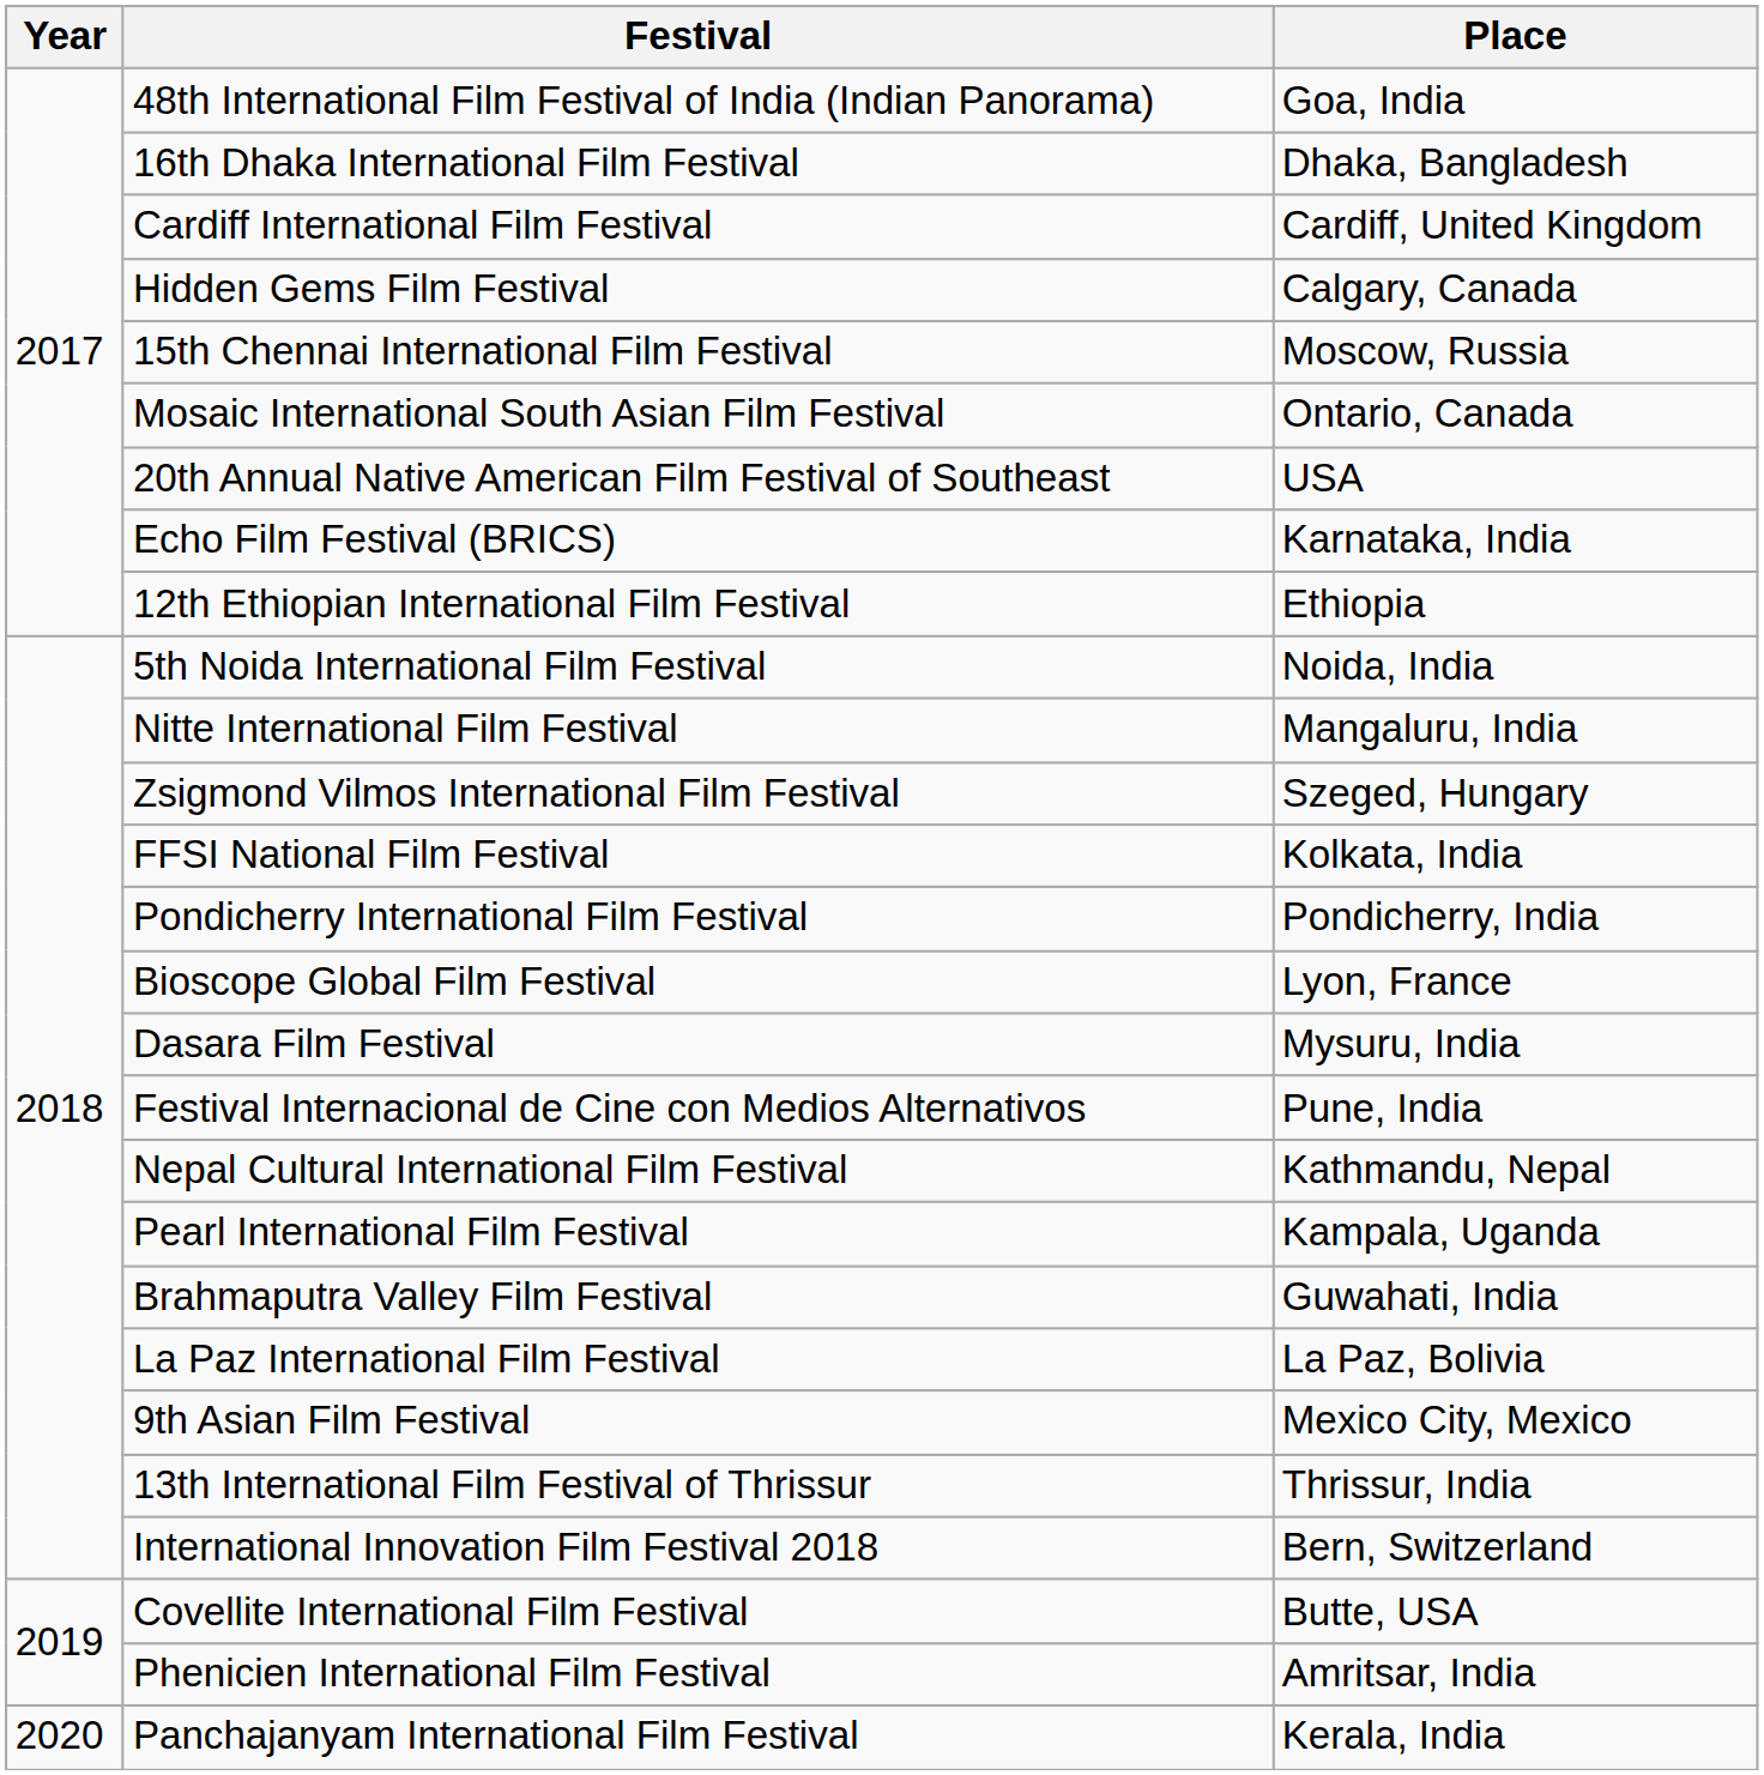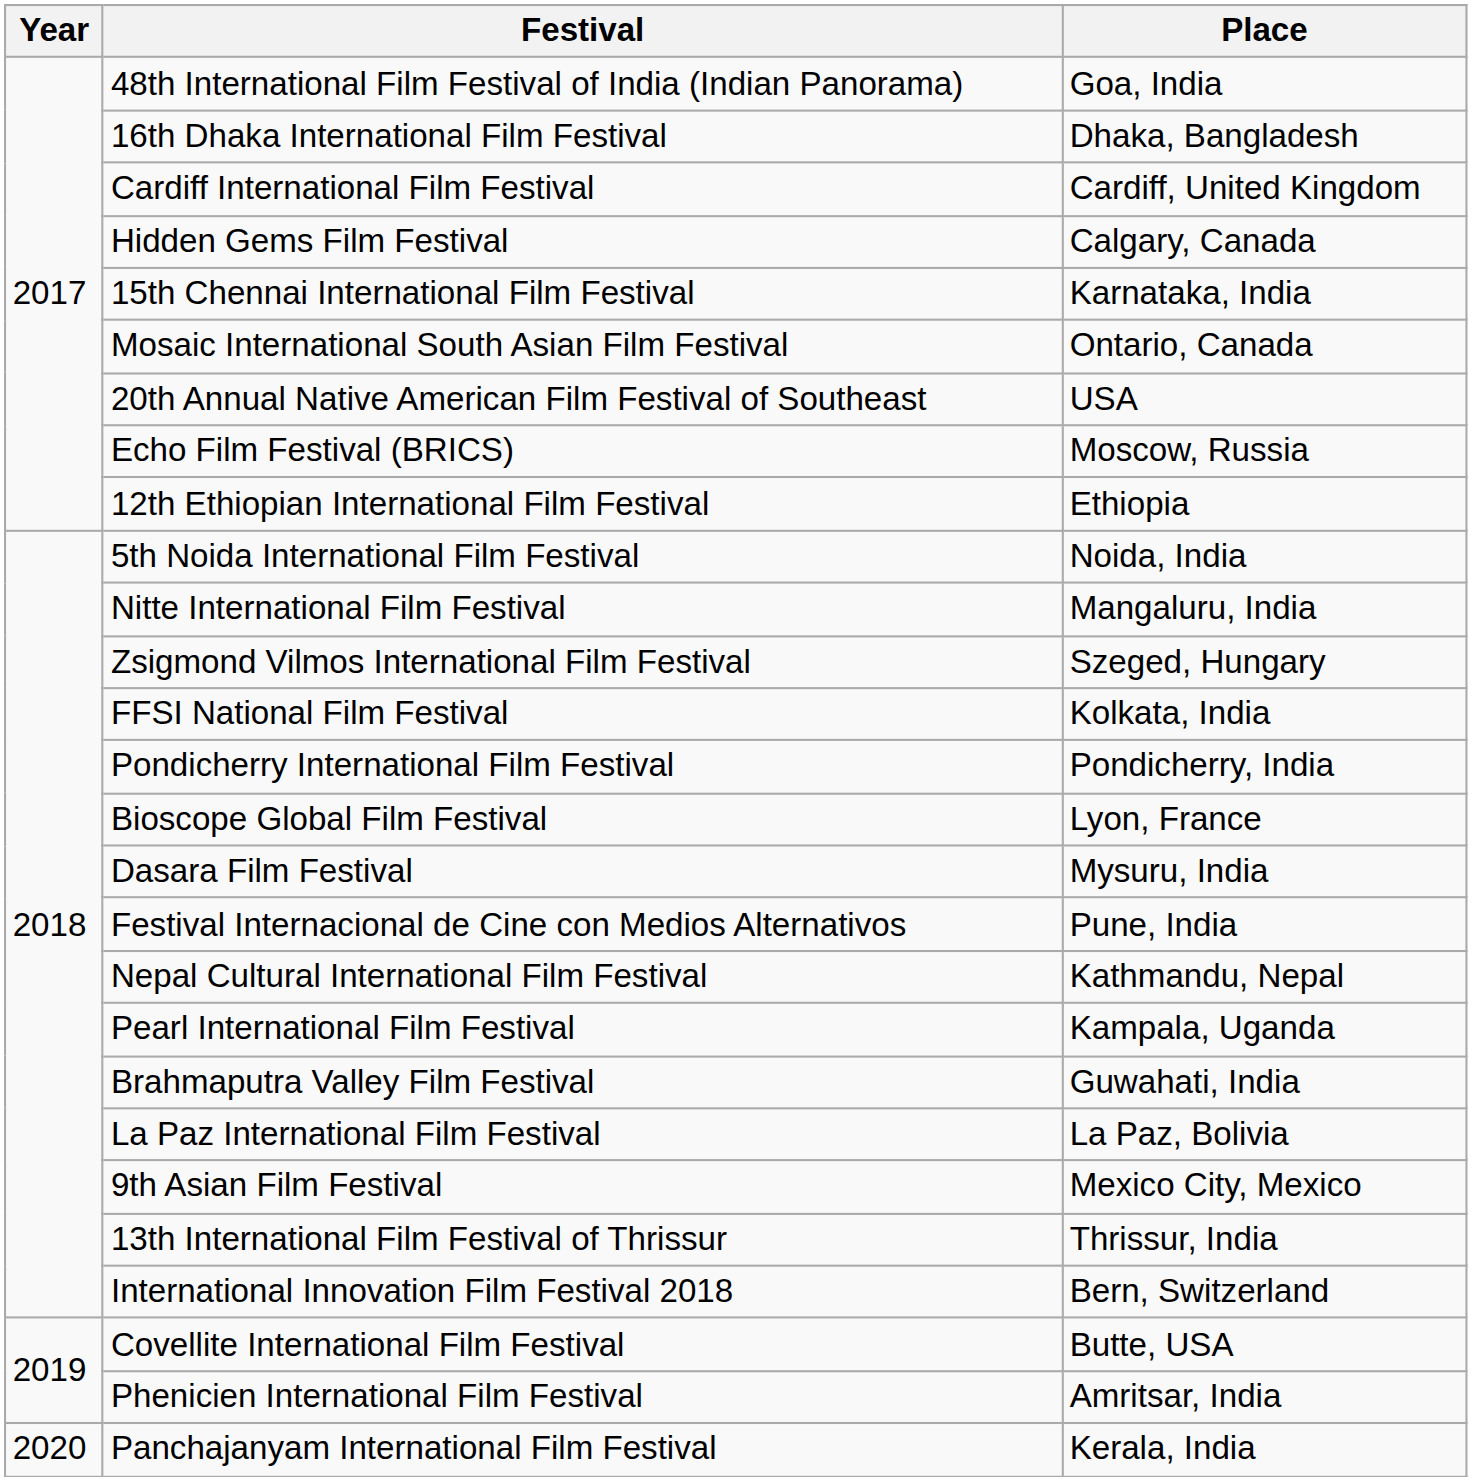15th Chennai International Film Festival | Place: Moscow, Russia -> Karnataka, India
Echo Film Festival (BRICS) | Place: Karnataka, India -> Moscow, Russia
